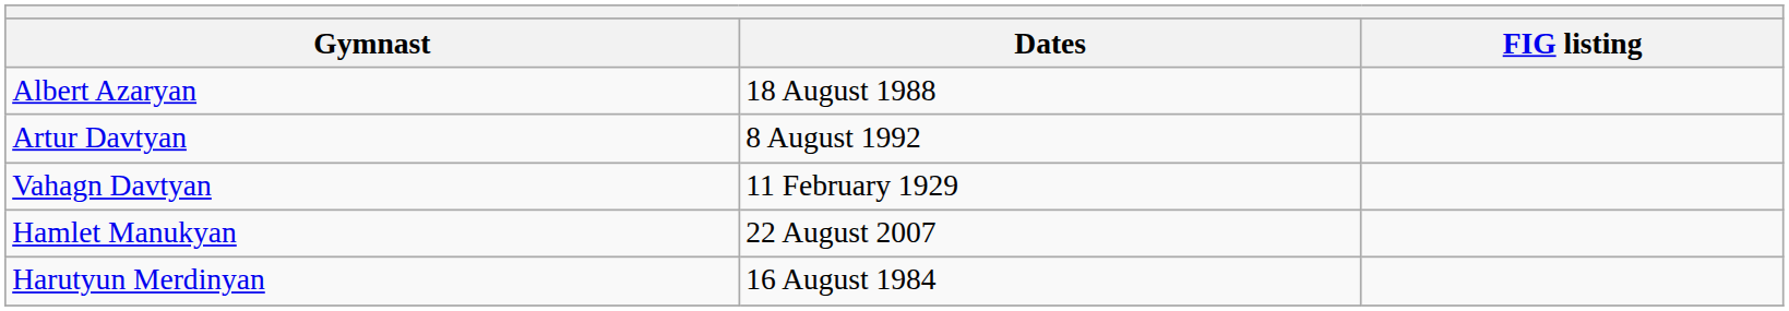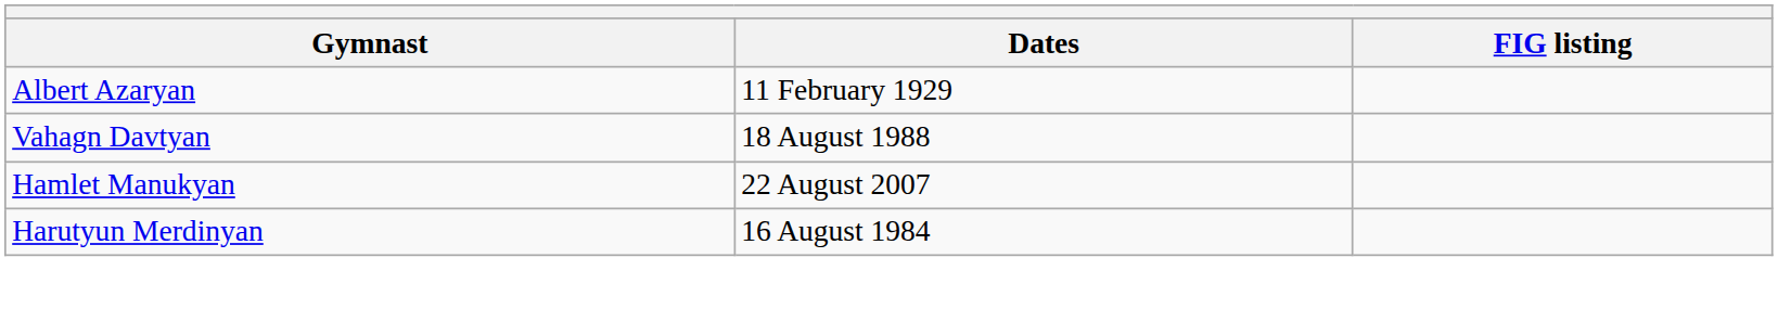Albert Azaryan | Dates: 18 August 1988 -> 11 February 1929
- row: Artur Davtyan | 8 August 1992
Vahagn Davtyan | Dates: 11 February 1929 -> 18 August 1988
